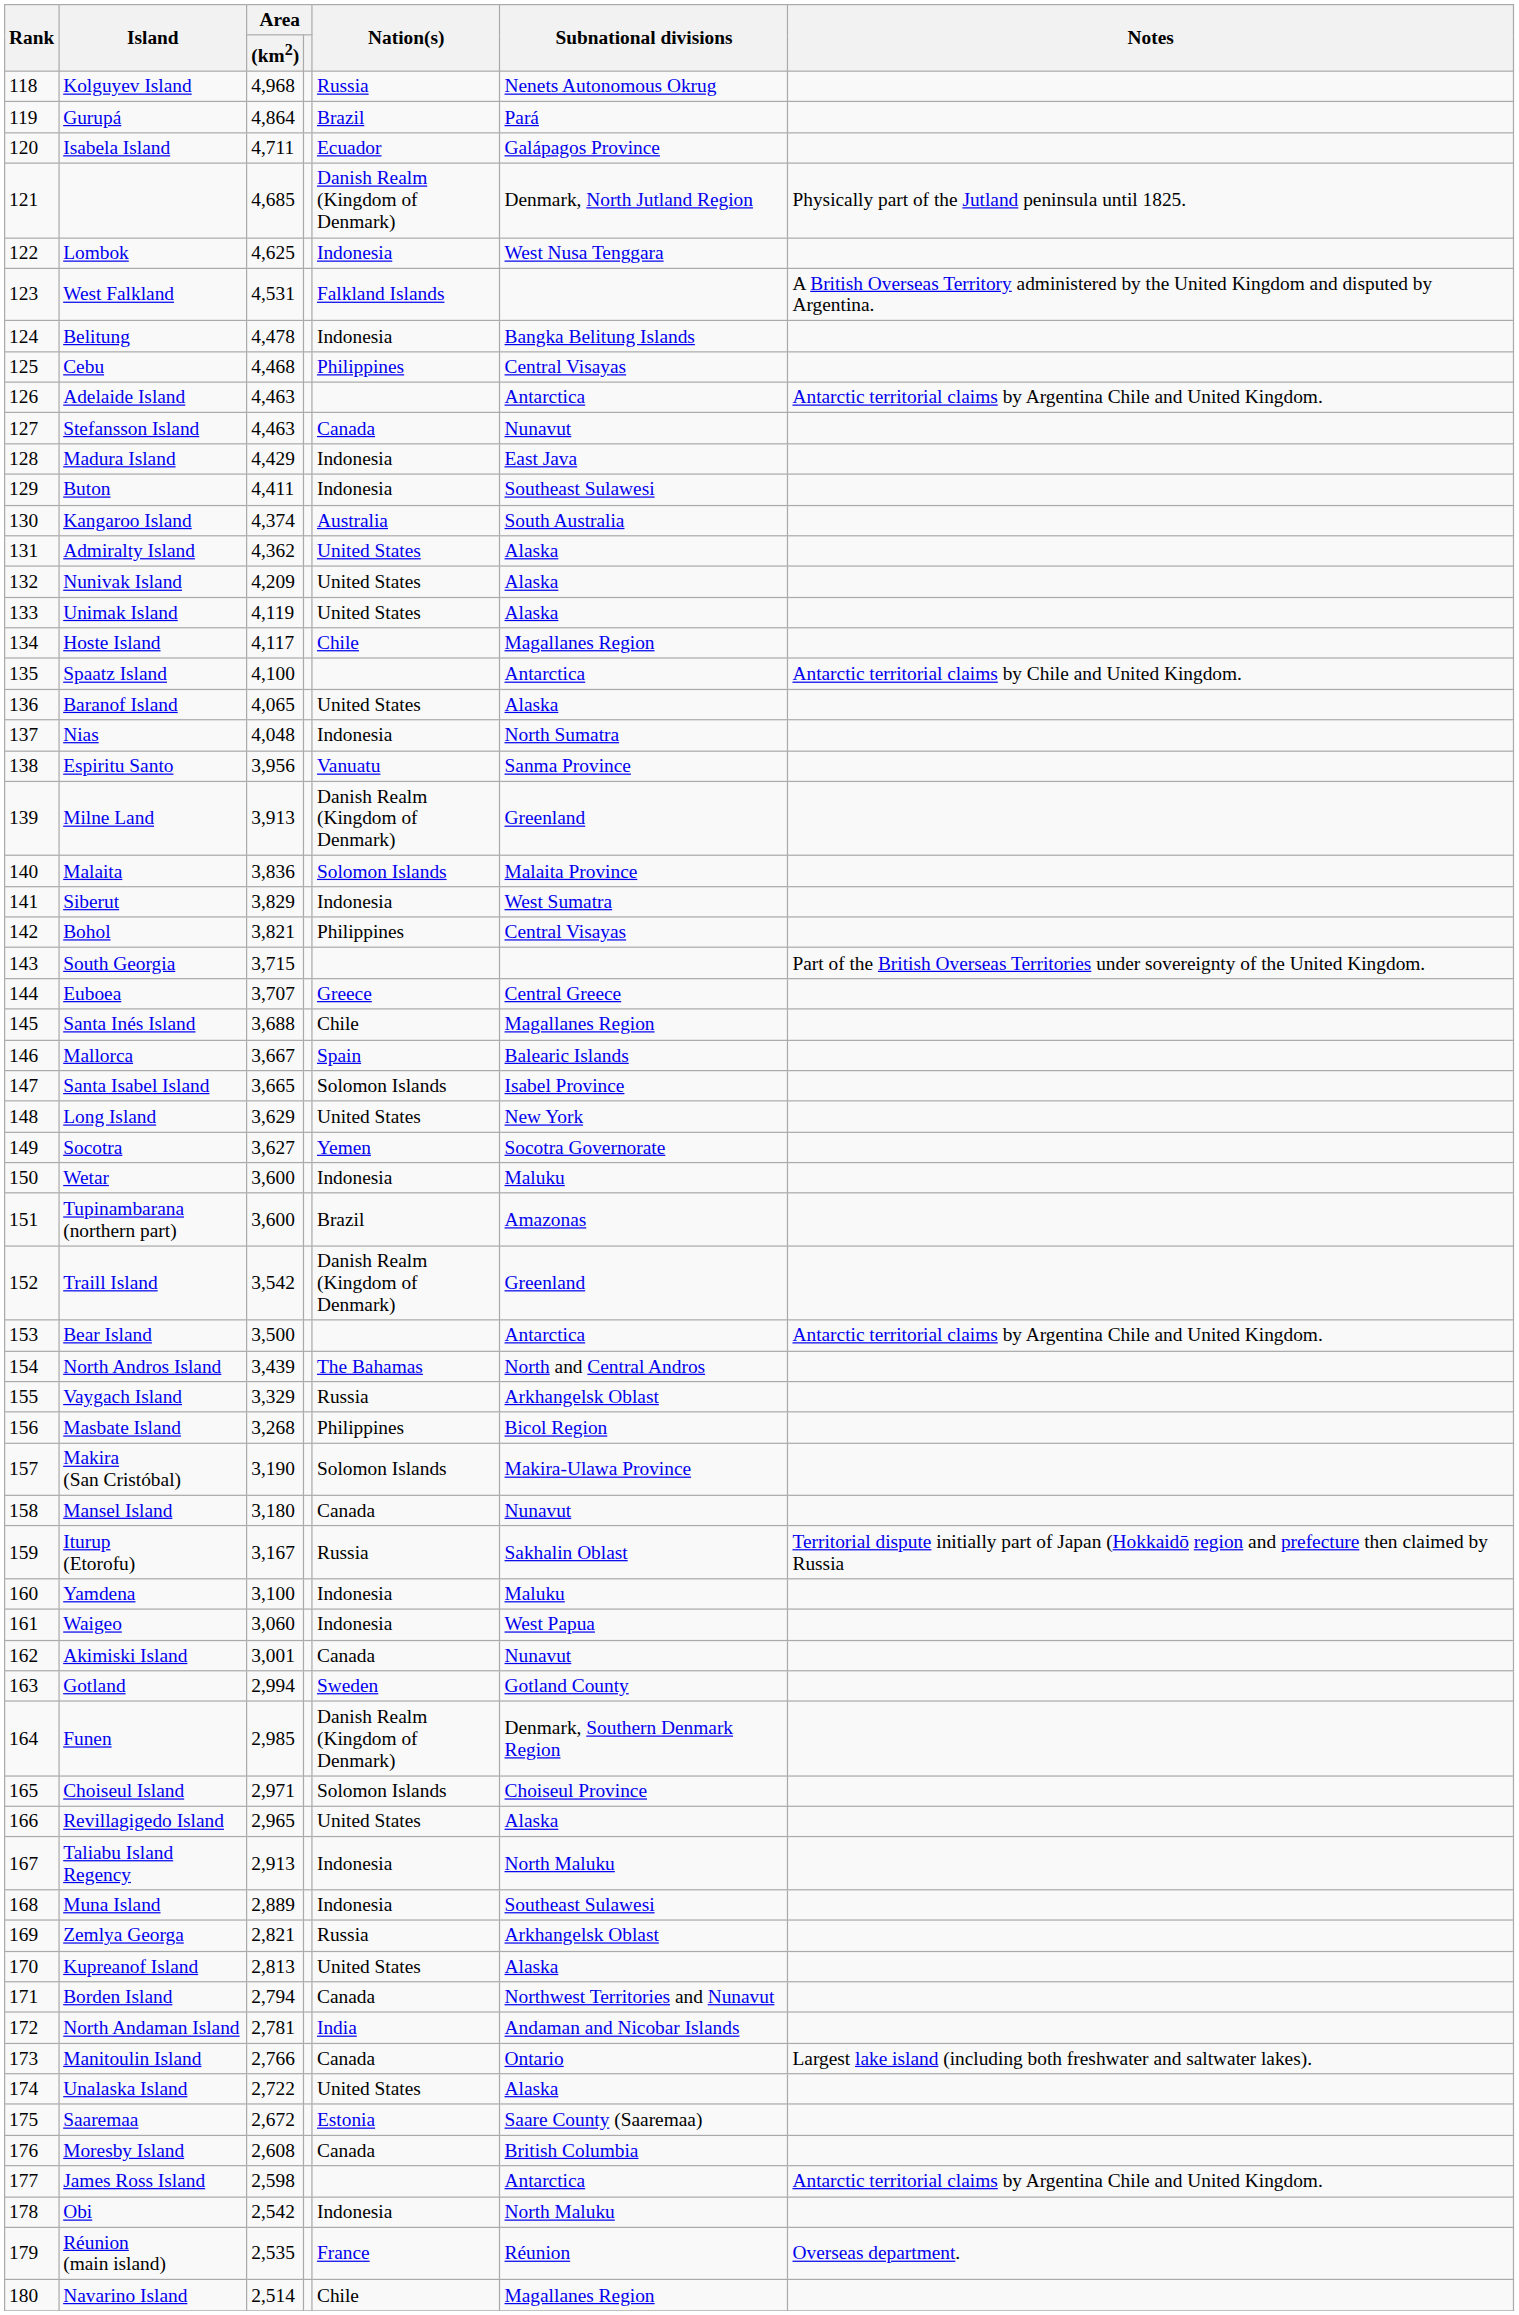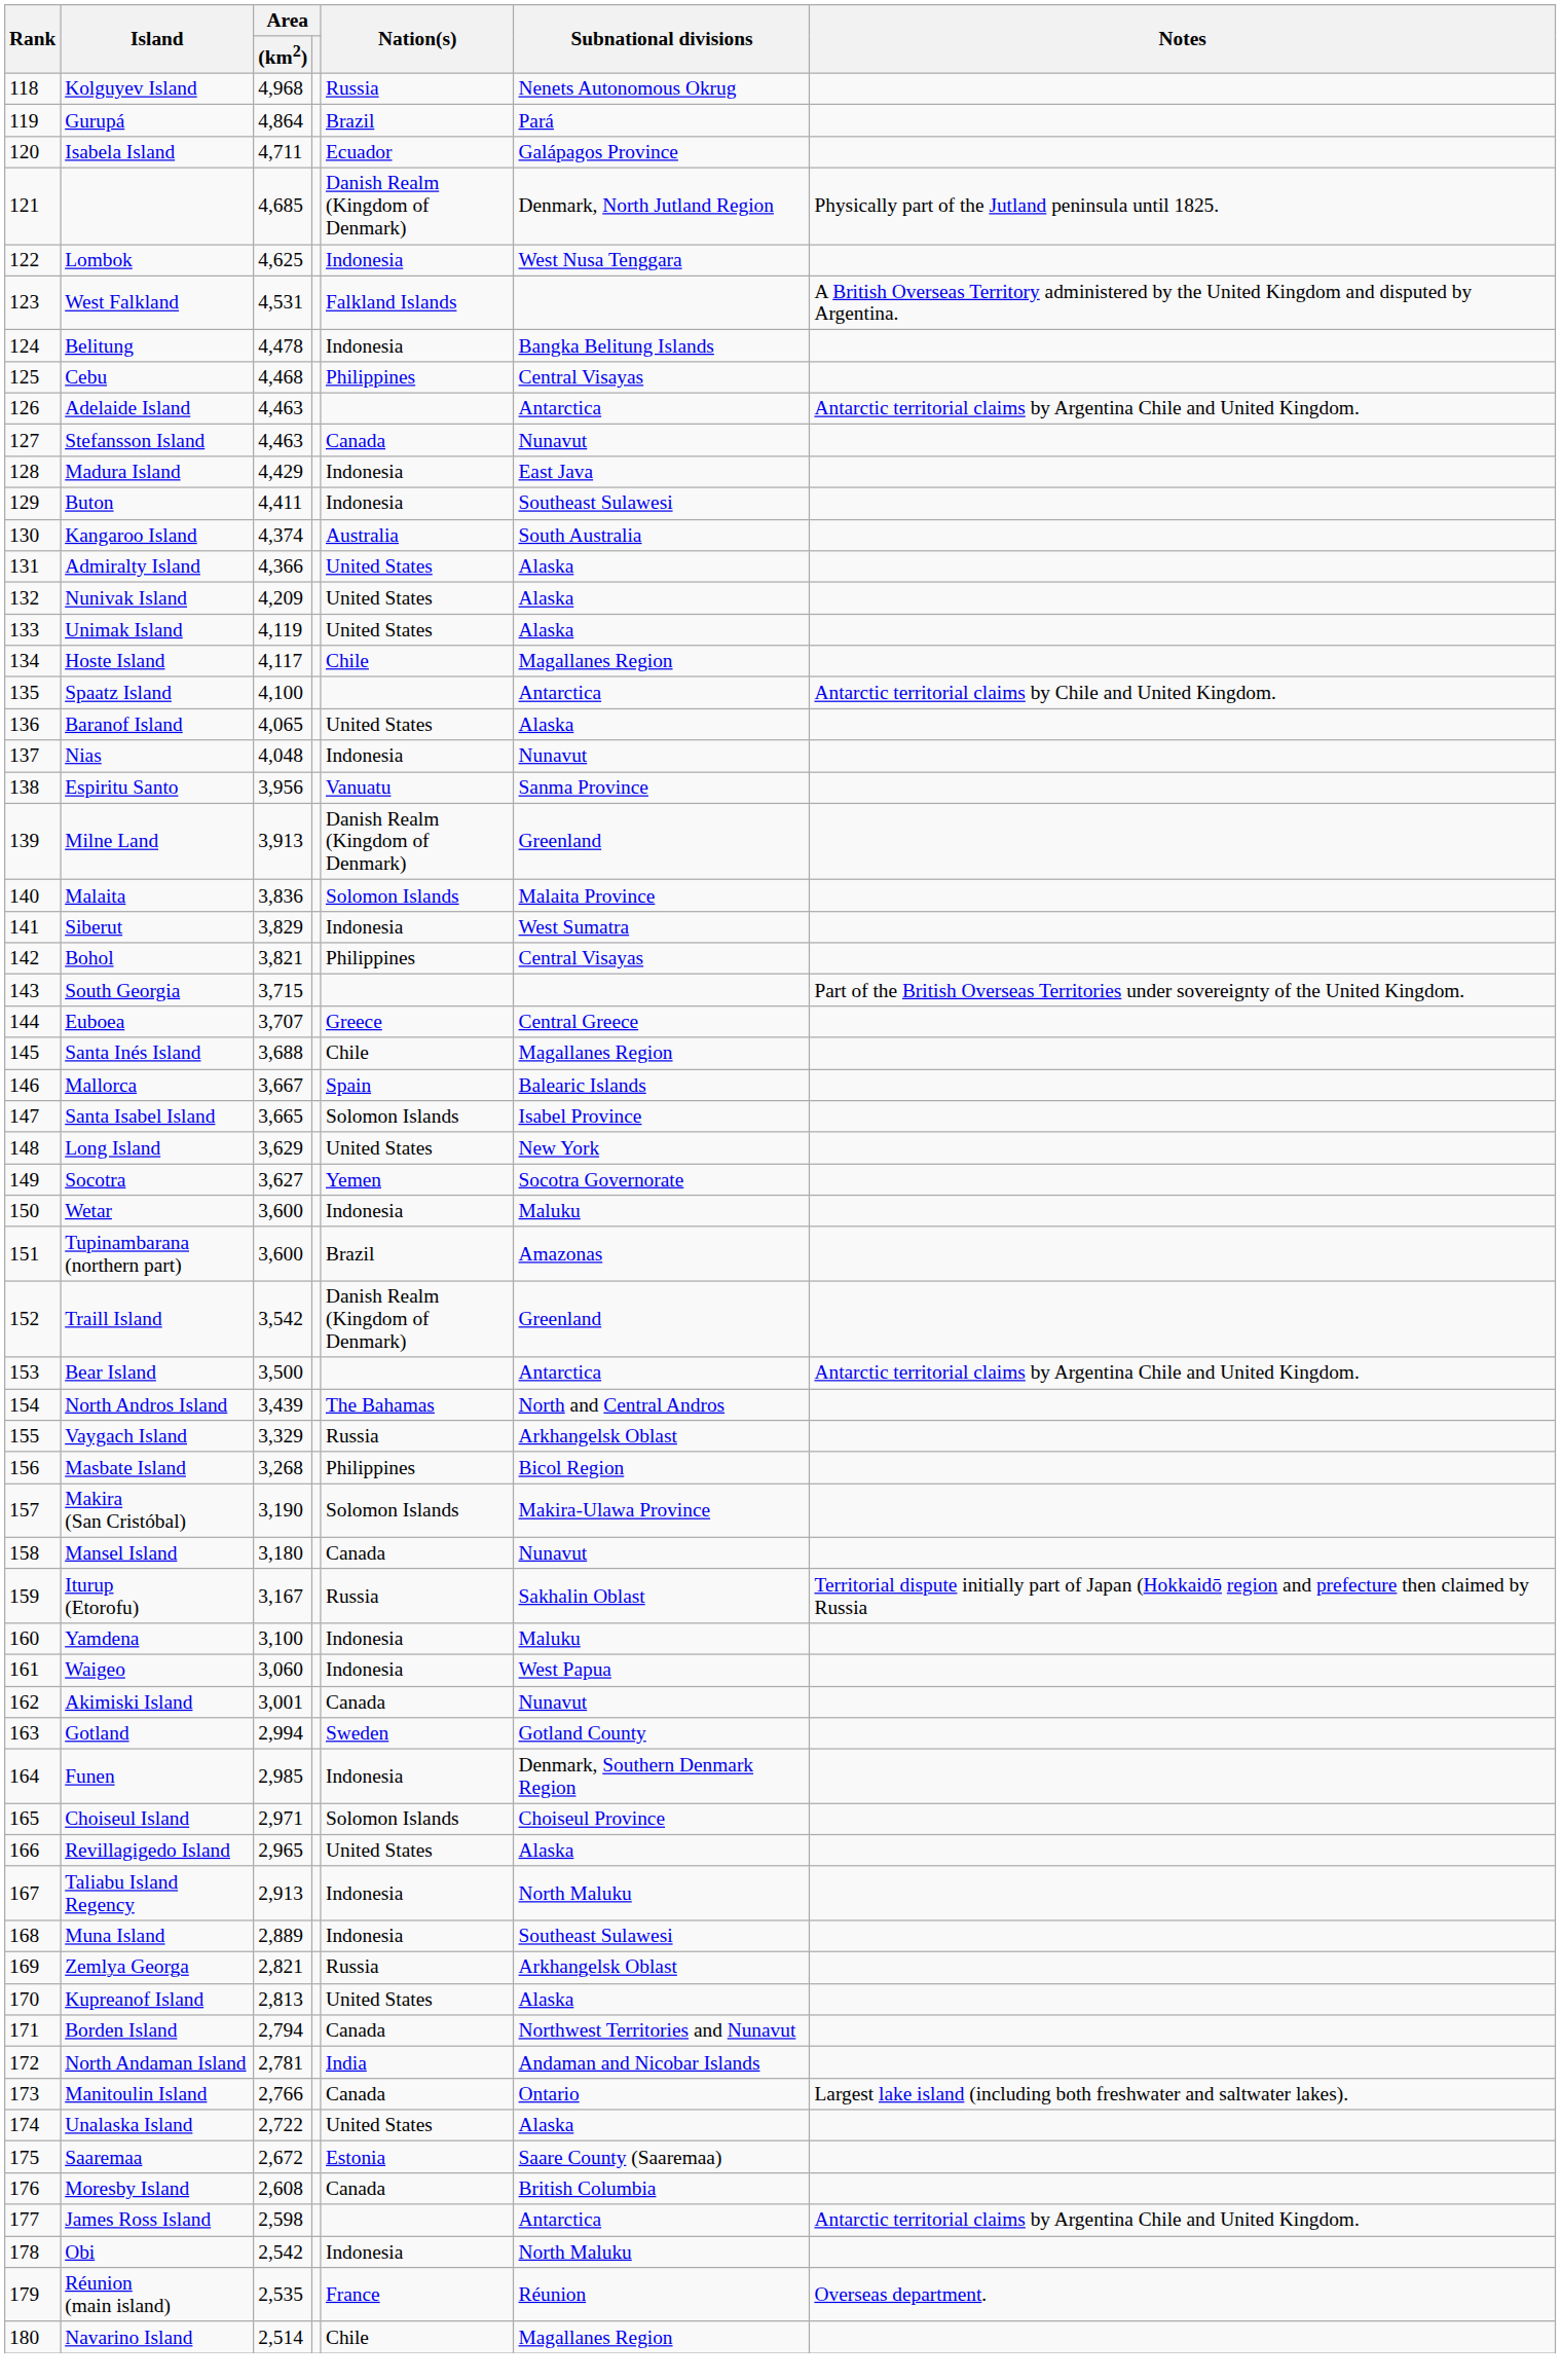Admiralty Island | Area / (km2): 4,362 -> 4,366
Nias | Subnational divisions: North Sumatra -> Nunavut
Funen | Nation(s): Danish Realm (Kingdom of Denmark) -> Indonesia
